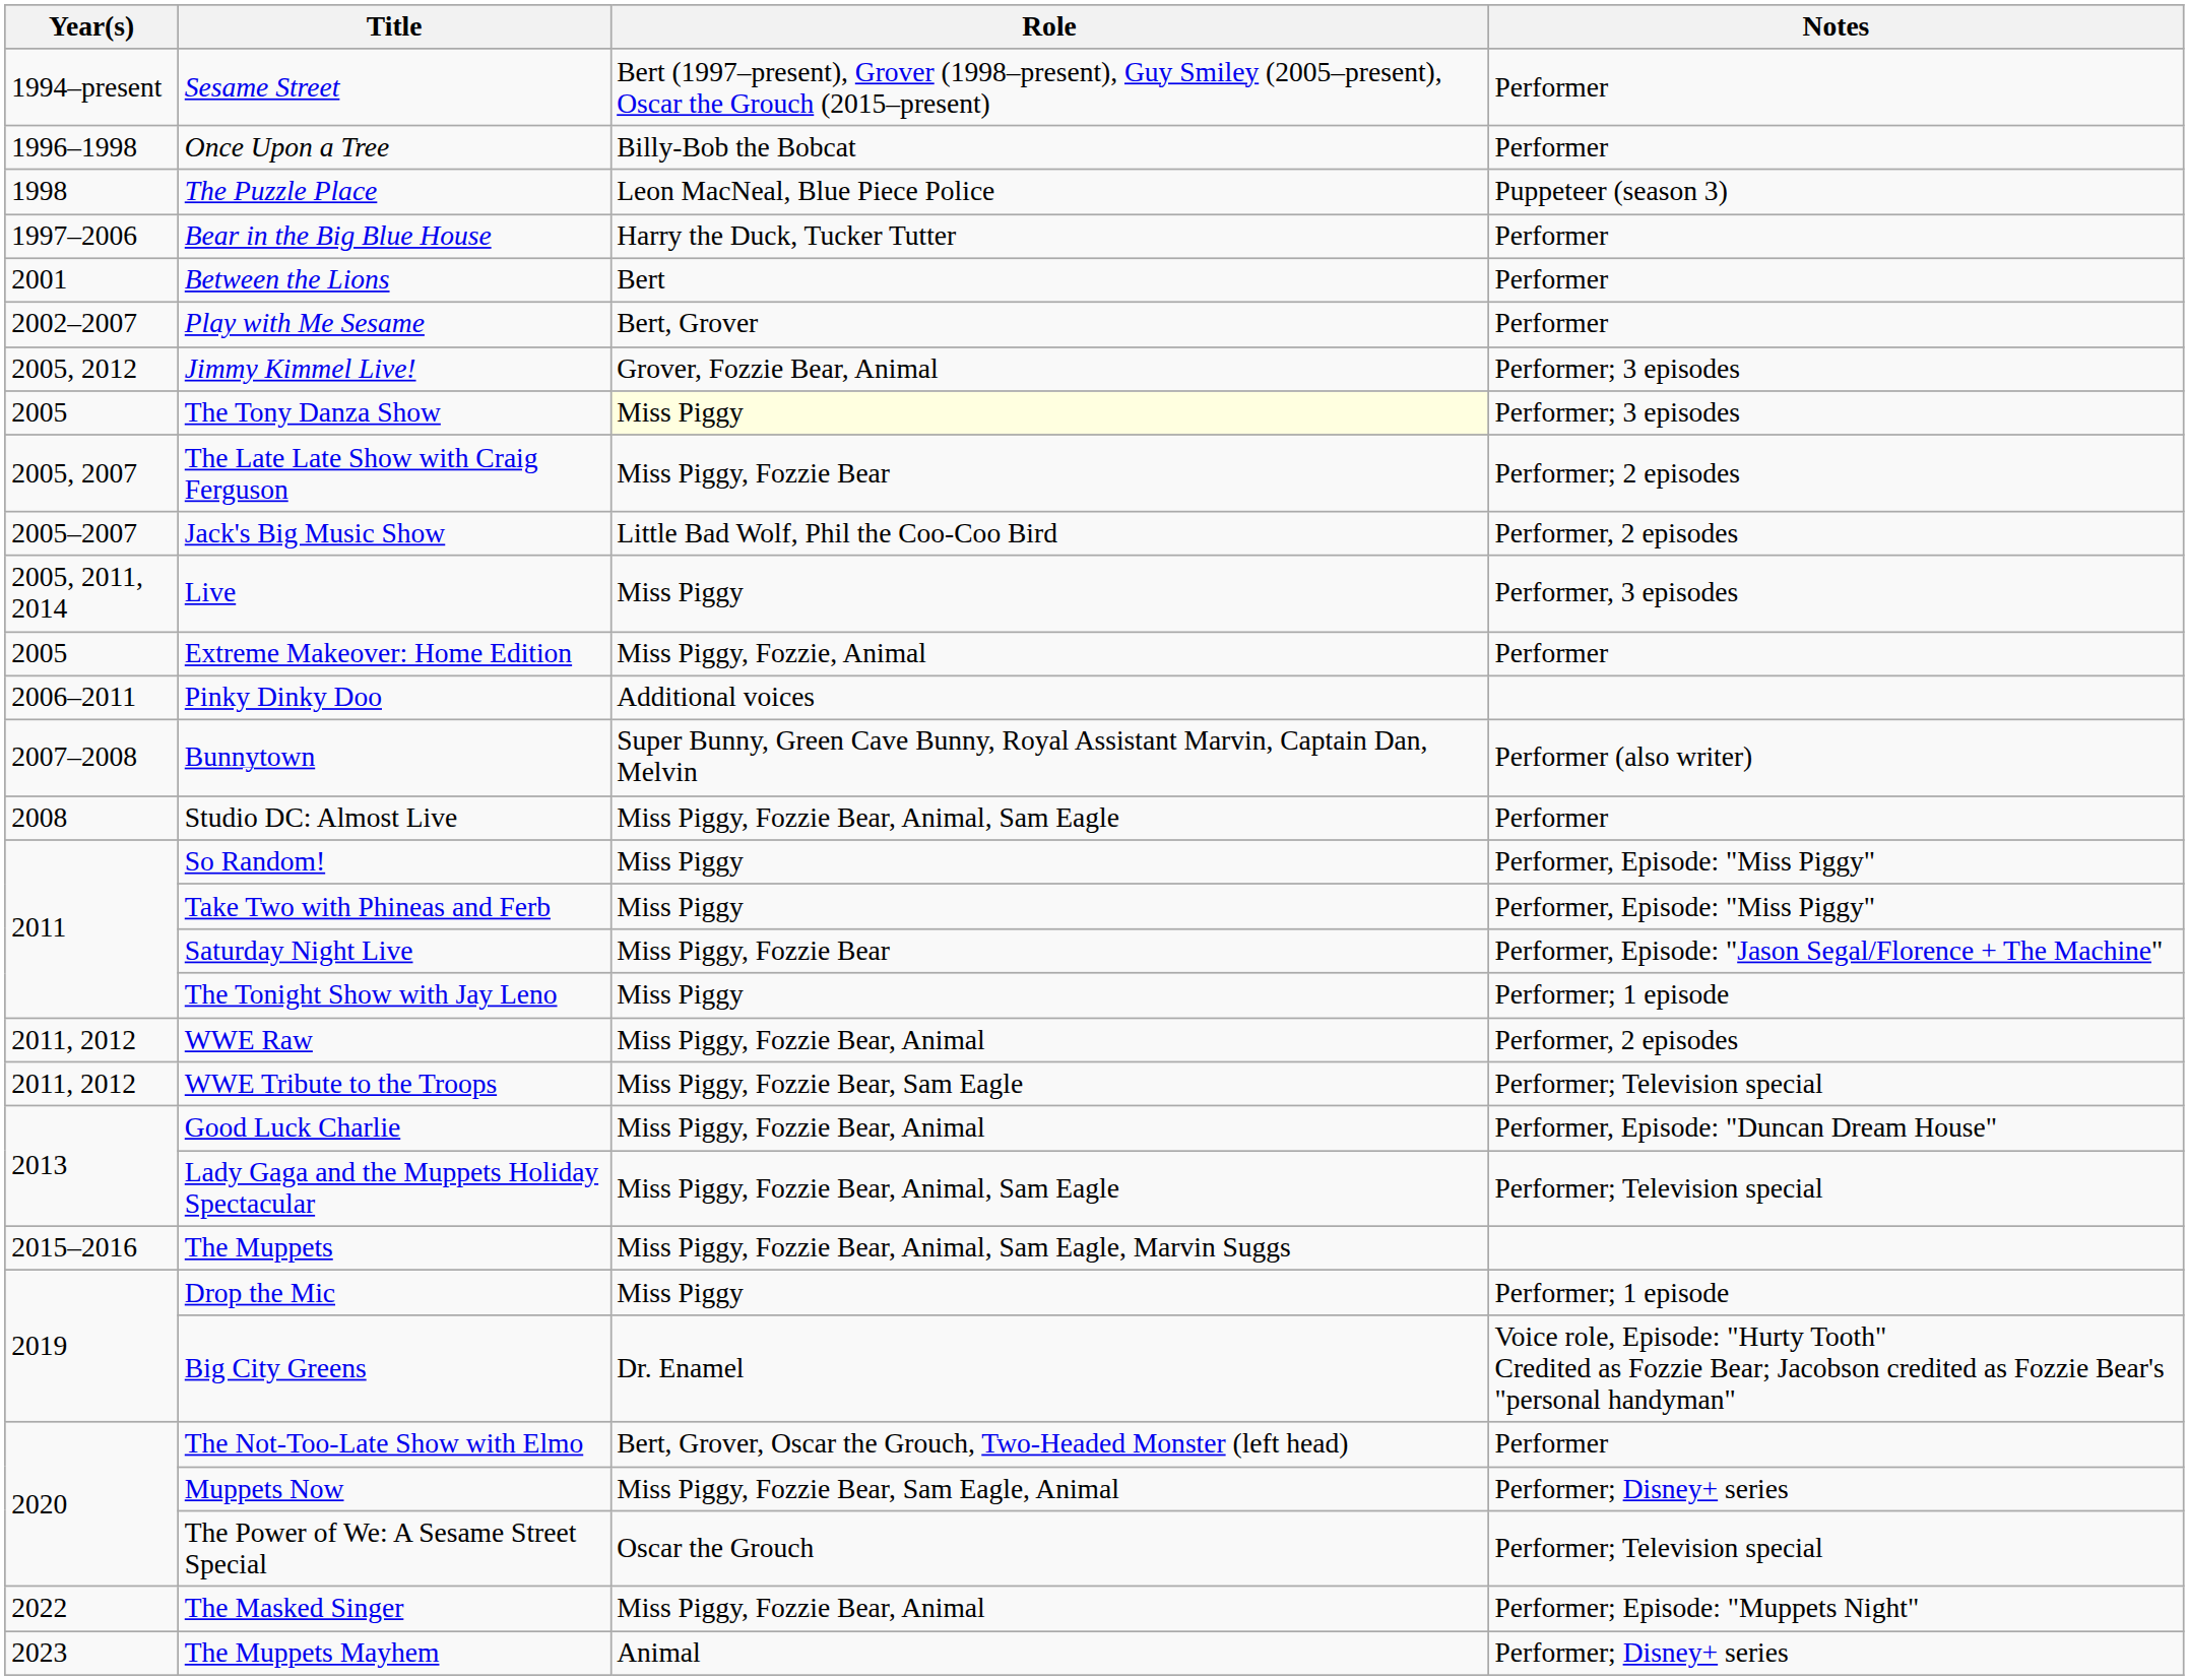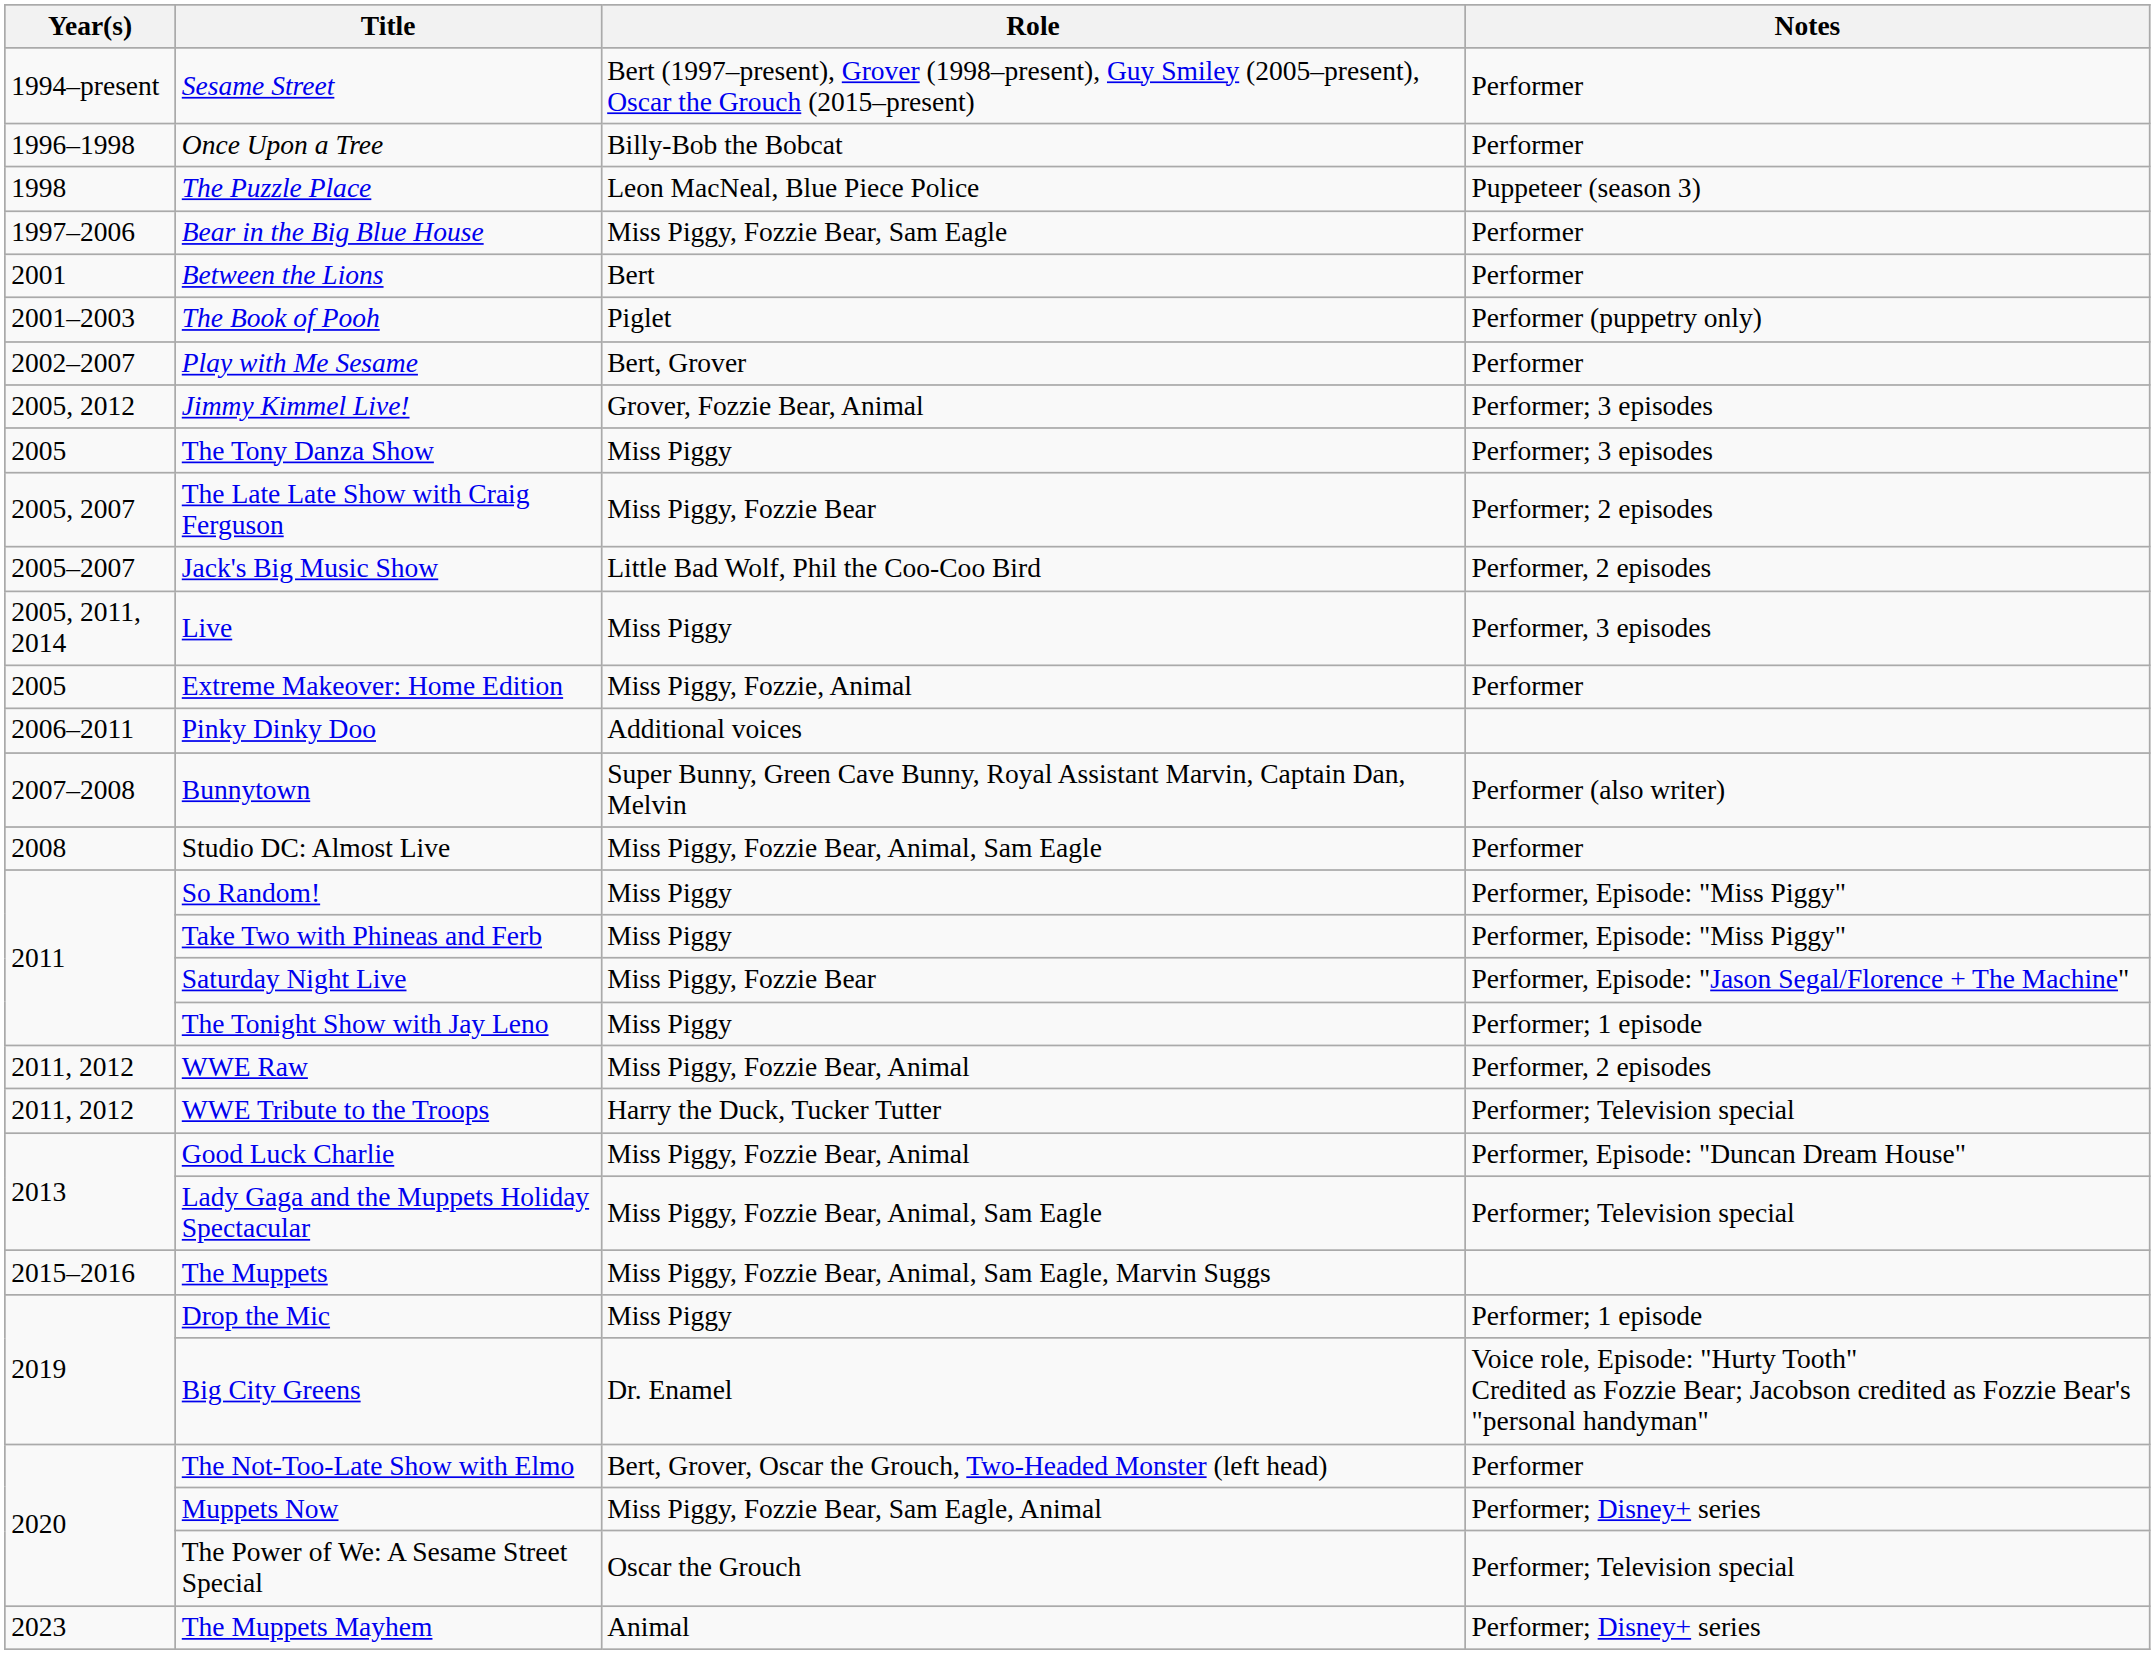Bear in the Big Blue House | Role: Harry the Duck, Tucker Tutter -> Miss Piggy, Fozzie Bear, Sam Eagle
+ row: 2001–2003 | The Book of Pooh | Piglet | Performer (puppetry only)
The Tony Danza Show | Role: lightyellow background -> no background
WWE Tribute to the Troops | Role: Miss Piggy, Fozzie Bear, Sam Eagle -> Harry the Duck, Tucker Tutter
- row: 2022 | The Masked Singer | Miss Piggy, Fozzie Bear, Animal | Performer; Episode: "Muppets Night"
